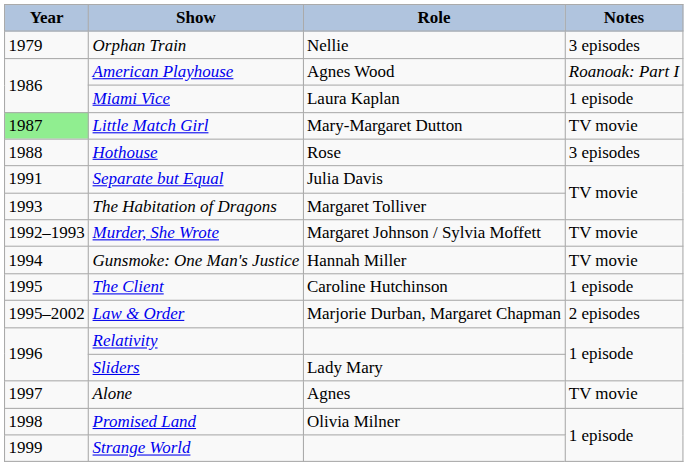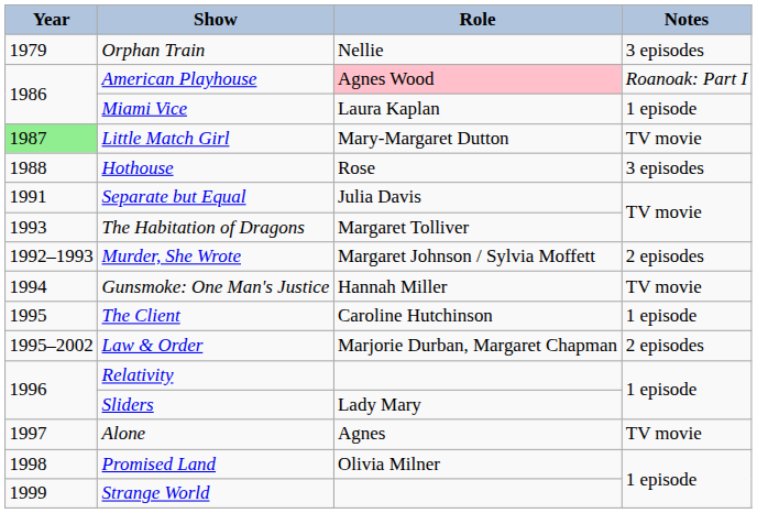American Playhouse | Role: no background -> pink background
Murder, She Wrote | Notes: TV movie -> 2 episodes
